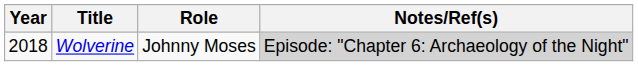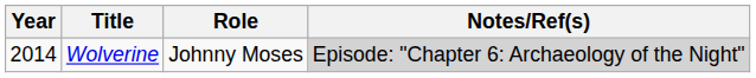Wolverine | Year: 2018 -> 2014
